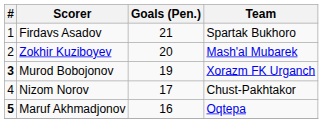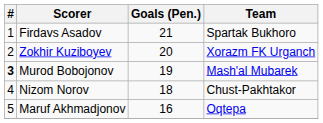Zokhir Kuziboyev | Team: Mash'al Mubarek -> Xorazm FK Urganch
Murod Bobojonov | Team: Xorazm FK Urganch -> Mash'al Mubarek
Nizom Norov | Goals (Pen.): 17 -> 18
Maruf Akhmadjonov | #: bold -> normal
